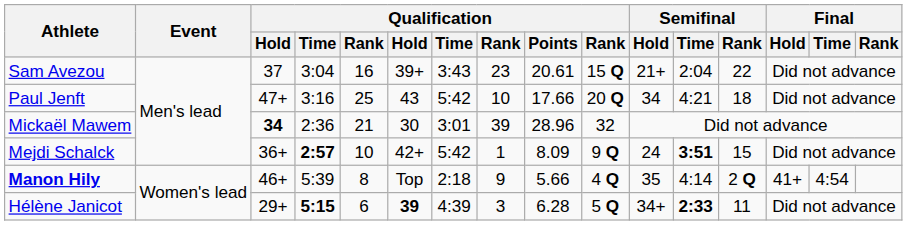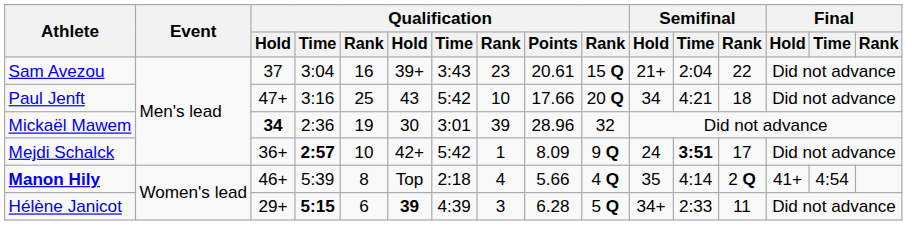Mickaël Mawem | column 5: 21 -> 19
Mejdi Schalck | Semifinal / Rank: 15 -> 17
Manon Hily | column 8: 9 -> 4
Hélène Janicot | Semifinal / Time: bold -> normal
